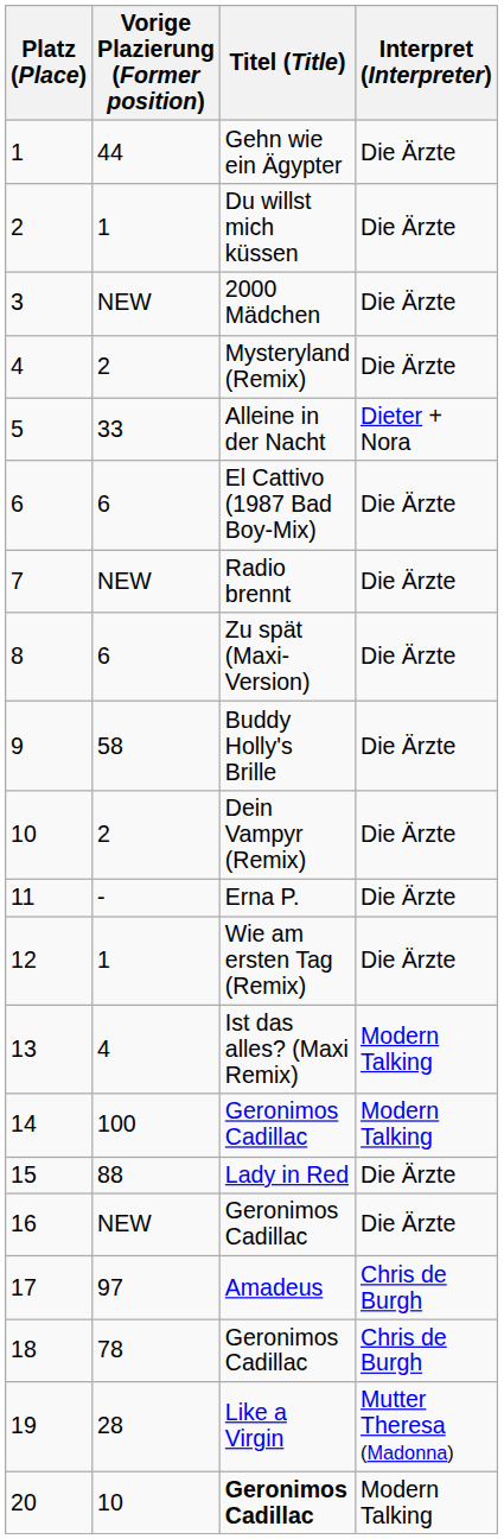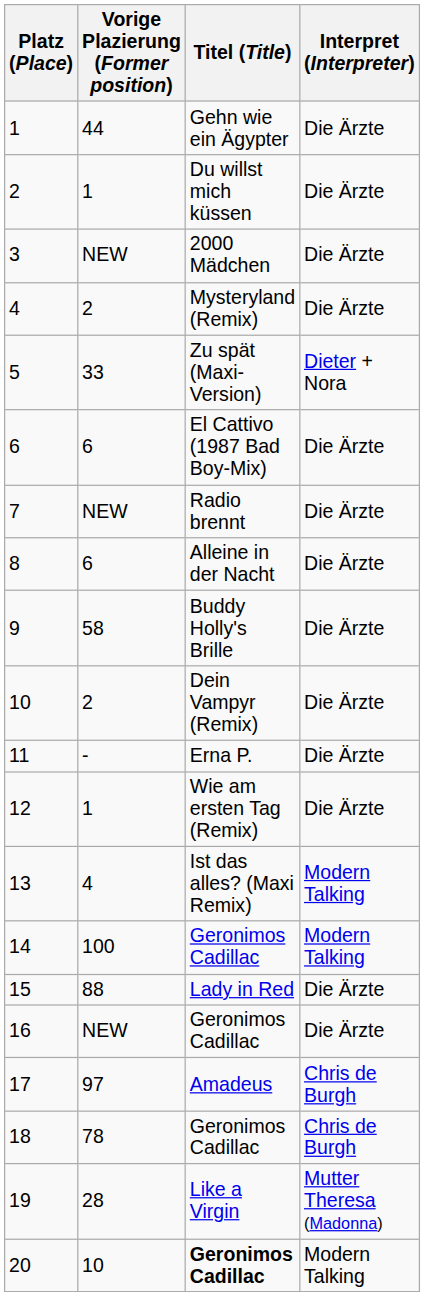5 | Titel (Title): Alleine in der Nacht -> Zu spät (Maxi-Version)
8 | Titel (Title): Zu spät (Maxi-Version) -> Alleine in der Nacht
